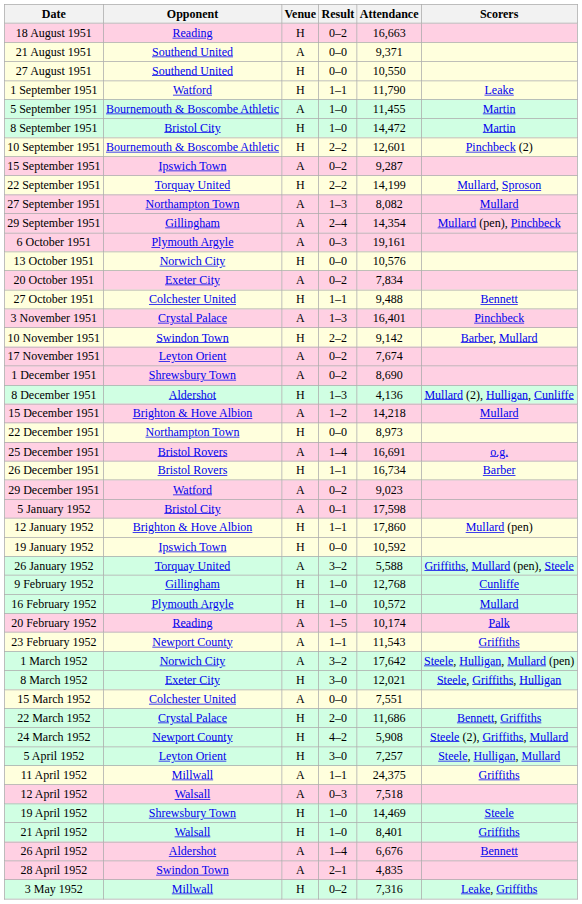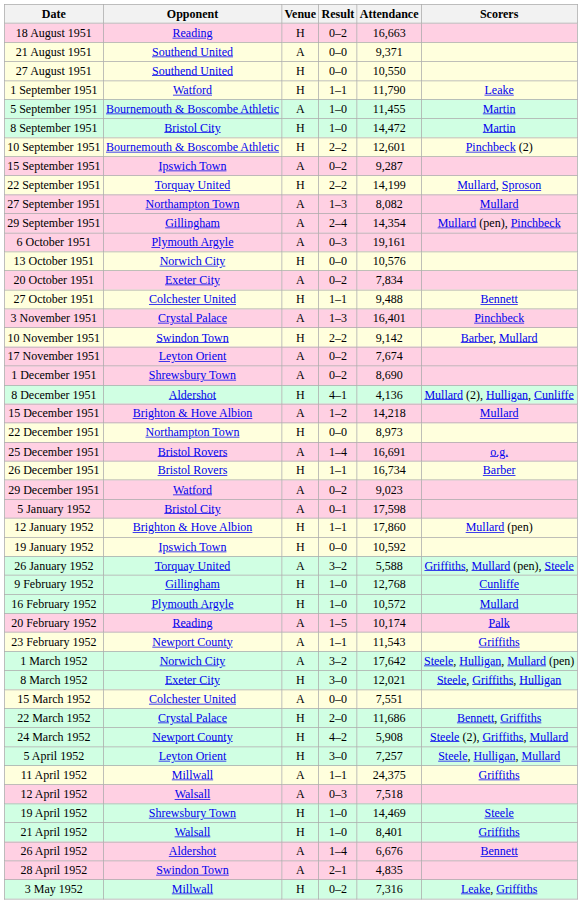8 December 1951 | Result: 1–3 -> 4–1
